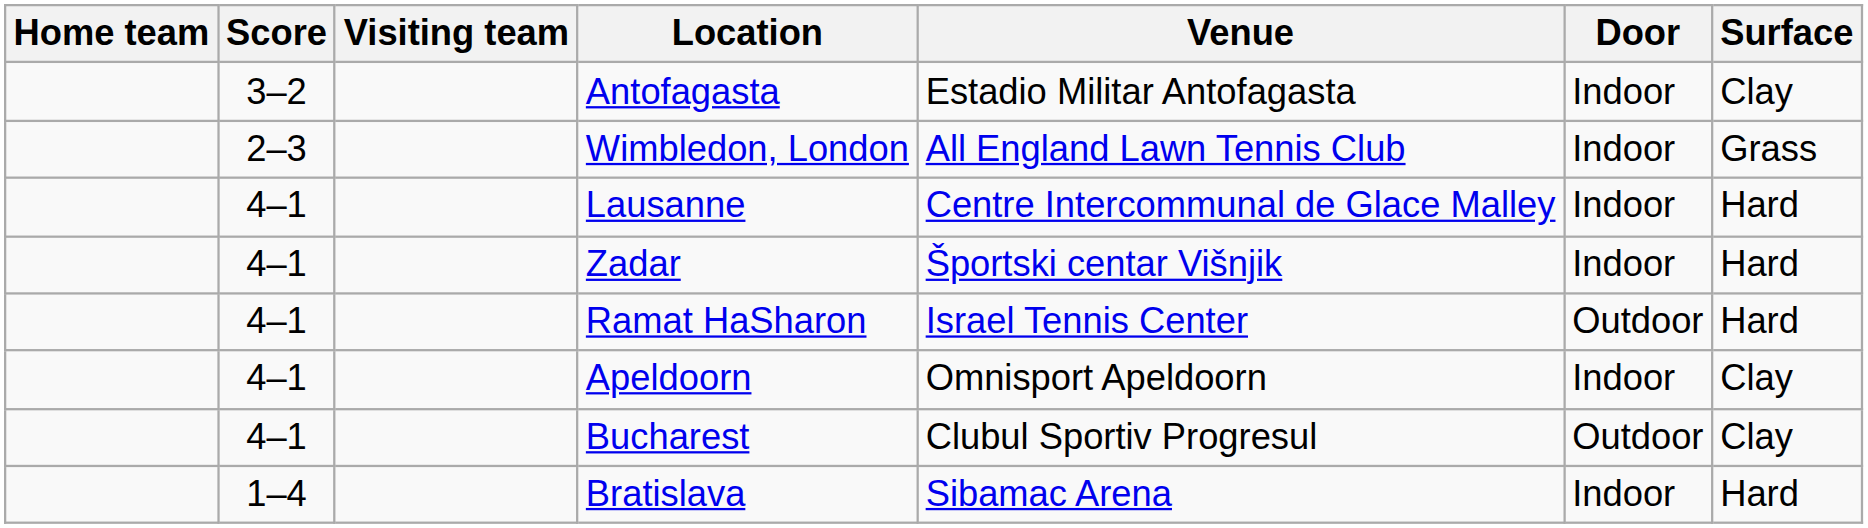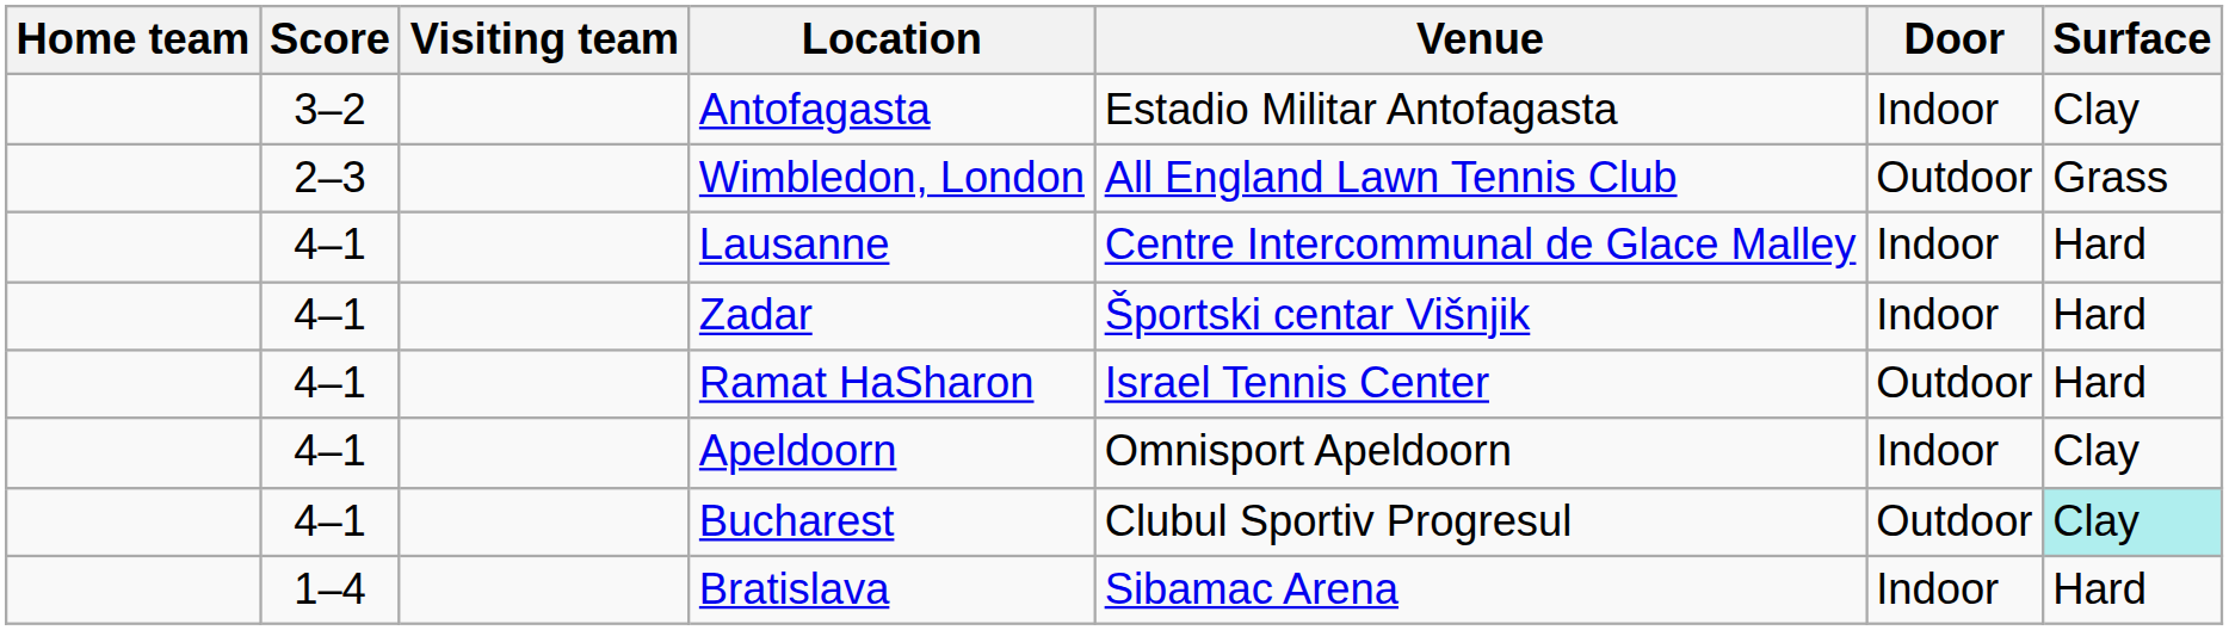Wimbledon, London | Door: Indoor -> Outdoor
Bucharest | Surface: no background -> paleturquoise background
